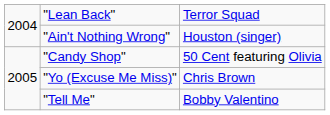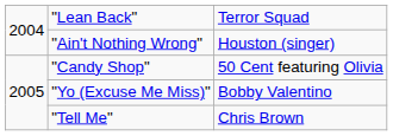"Yo (Excuse Me Miss)" | column 3: Chris Brown -> Bobby Valentino
"Tell Me" | column 3: Bobby Valentino -> Chris Brown
